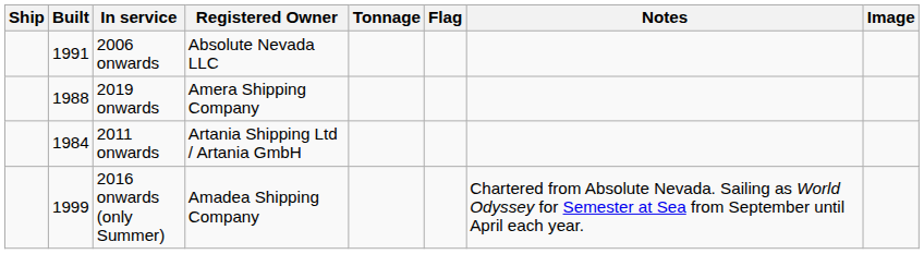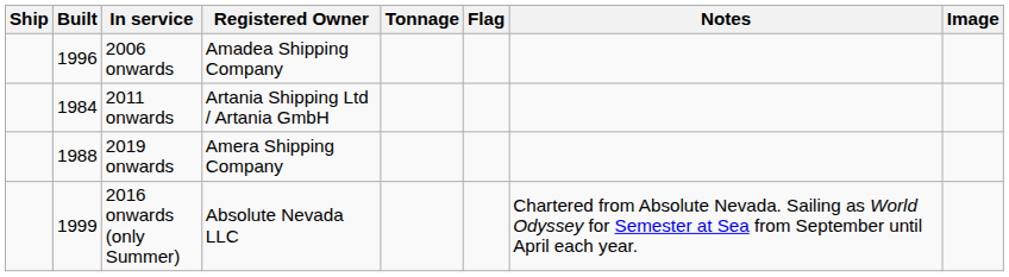2006 onwards | Built: 1991 -> 1996
2006 onwards | Registered Owner: Absolute Nevada LLC -> Amadea Shipping Company
rows swapped: 2019 onwards <-> 2011 onwards
2016 onwards (only Summer) | Registered Owner: Amadea Shipping Company -> Absolute Nevada LLC
